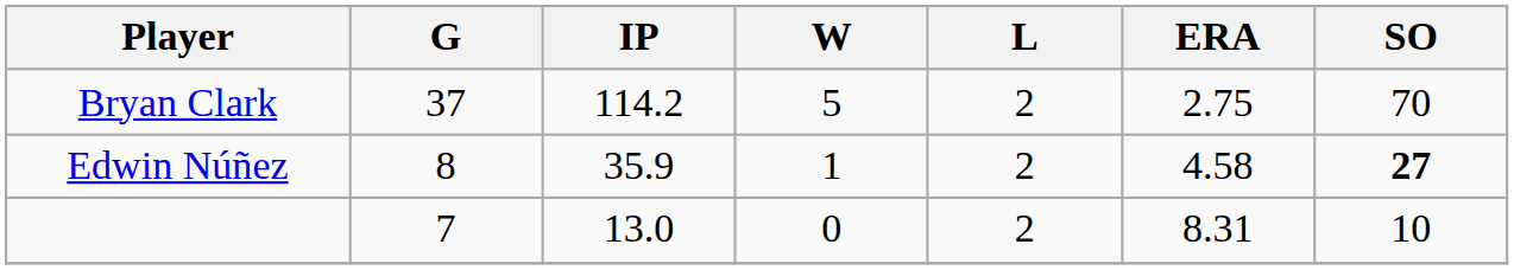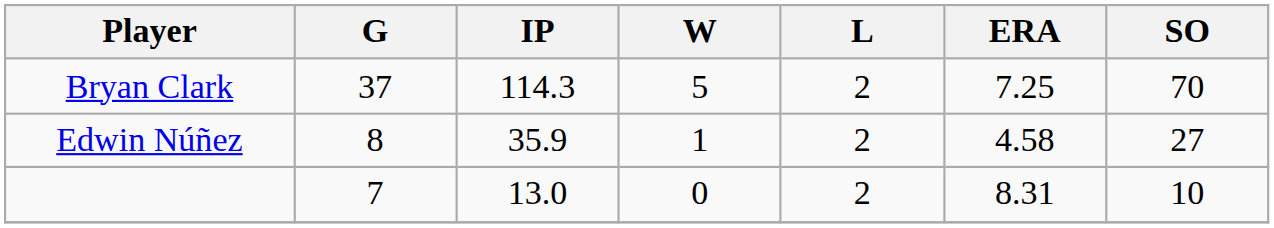Bryan Clark | IP: 114.2 -> 114.3
Bryan Clark | ERA: 2.75 -> 7.25
Edwin Núñez | SO: bold -> normal
